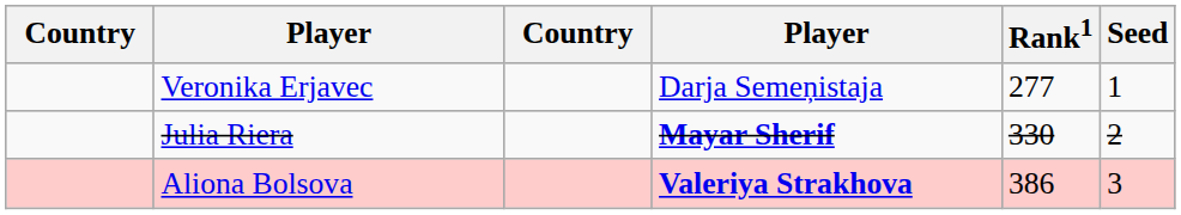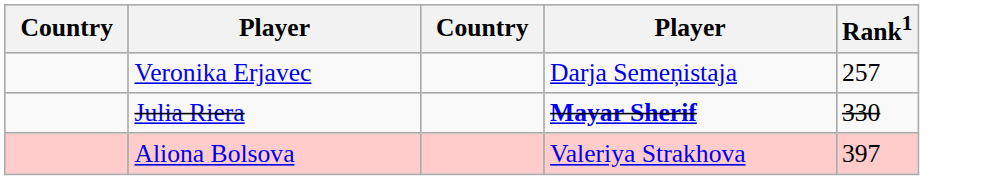- column: Seed | 1 | 2 | 3
Veronika Erjavec | Rank1: 277 -> 257
Aliona Bolsova | column 4: bold -> normal
Aliona Bolsova | Rank1: 386 -> 397
